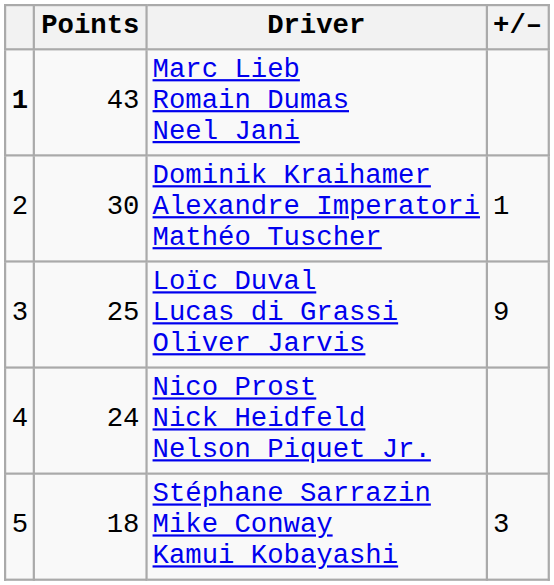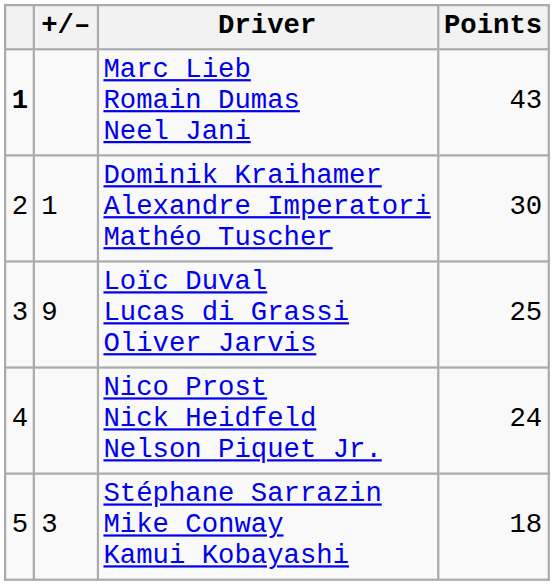columns swapped: +/– <-> Points
